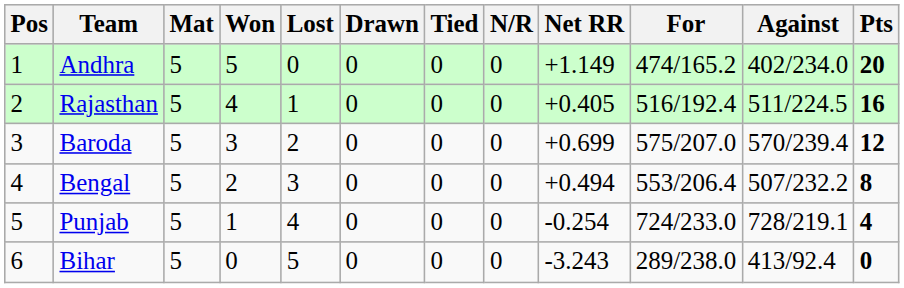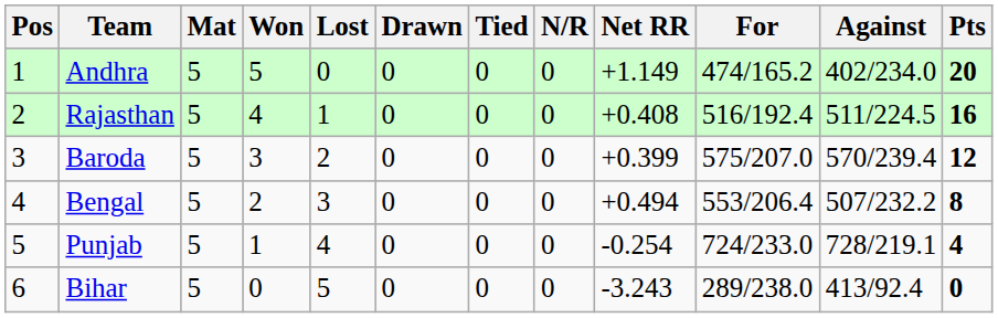Rajasthan | Net RR: +0.405 -> +0.408
Baroda | Net RR: +0.699 -> +0.399
